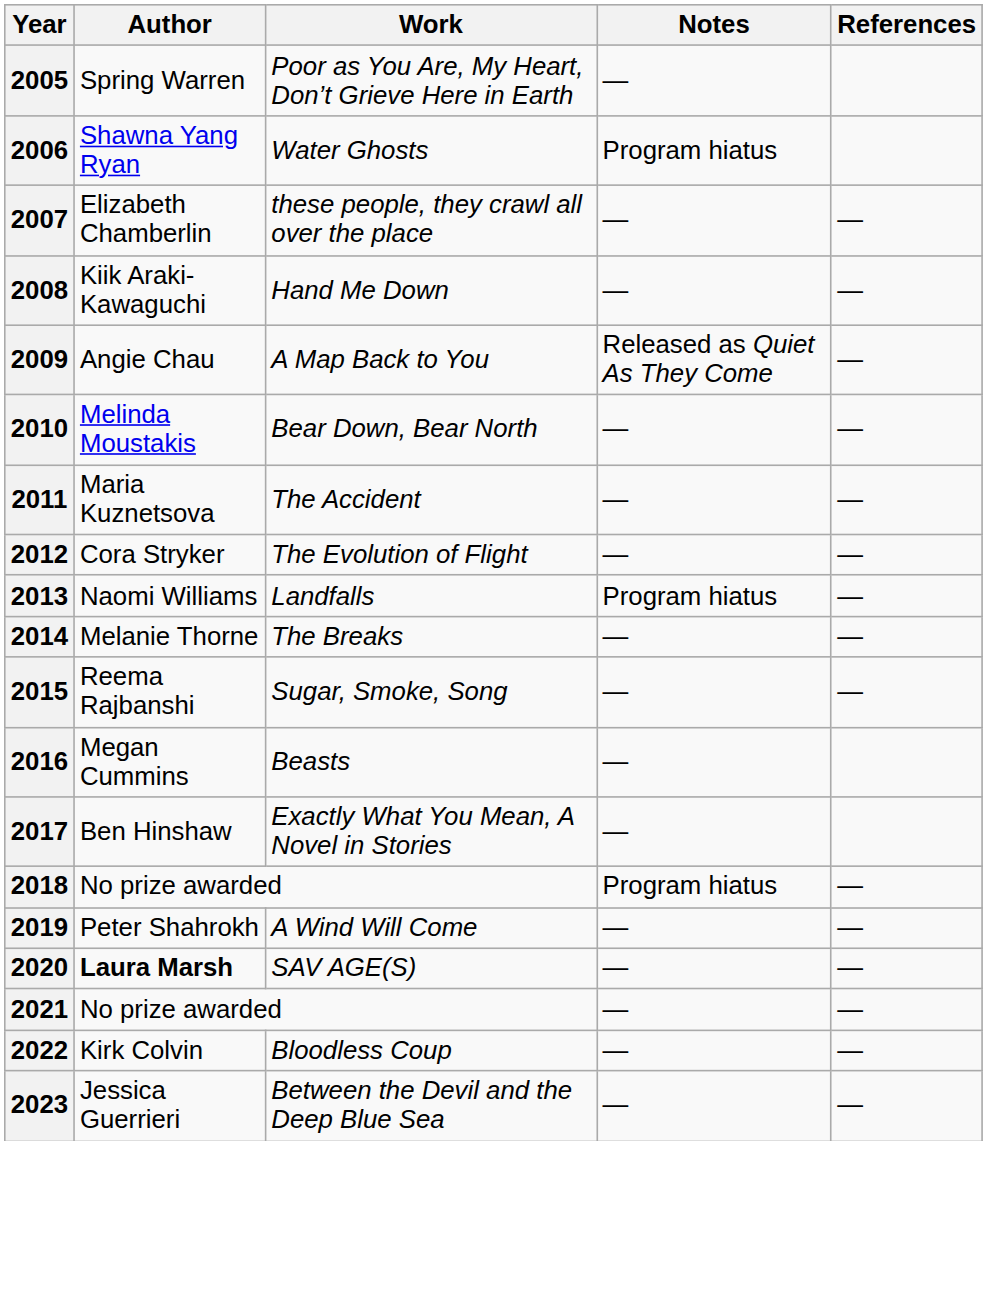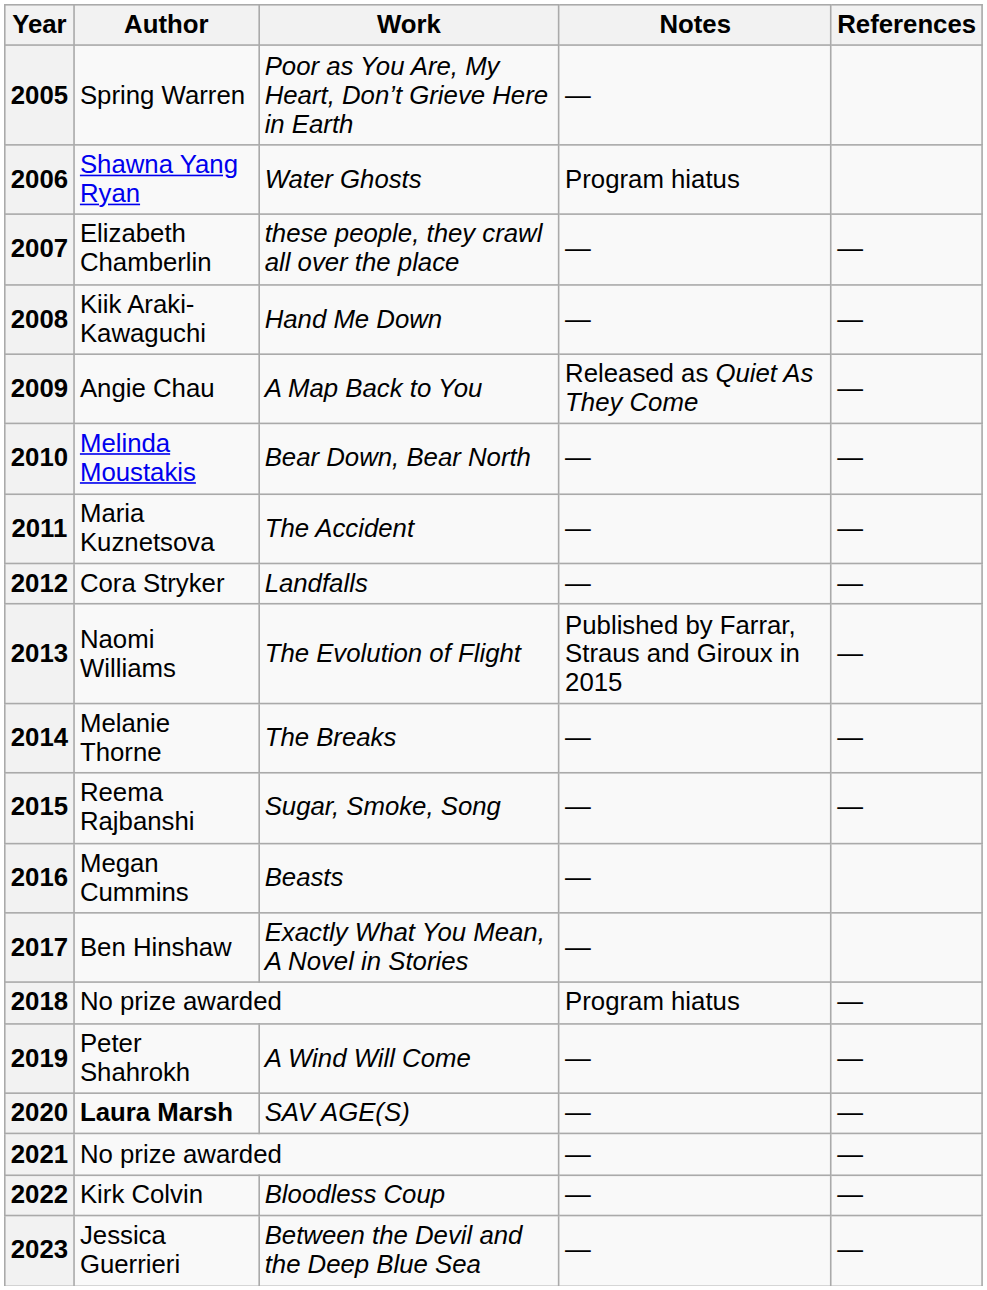2012 | Work: The Evolution of Flight -> Landfalls
2013 | Work: Landfalls -> The Evolution of Flight
2013 | Notes: Program hiatus -> Published by Farrar, Straus and Giroux in 2015
